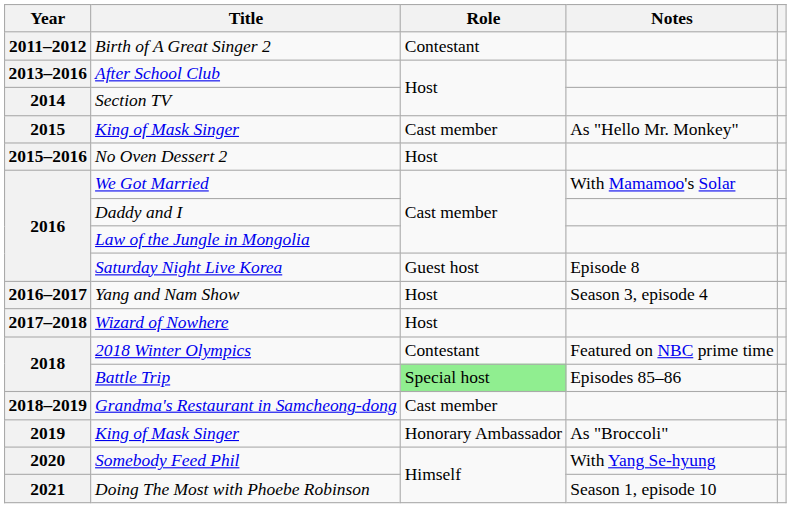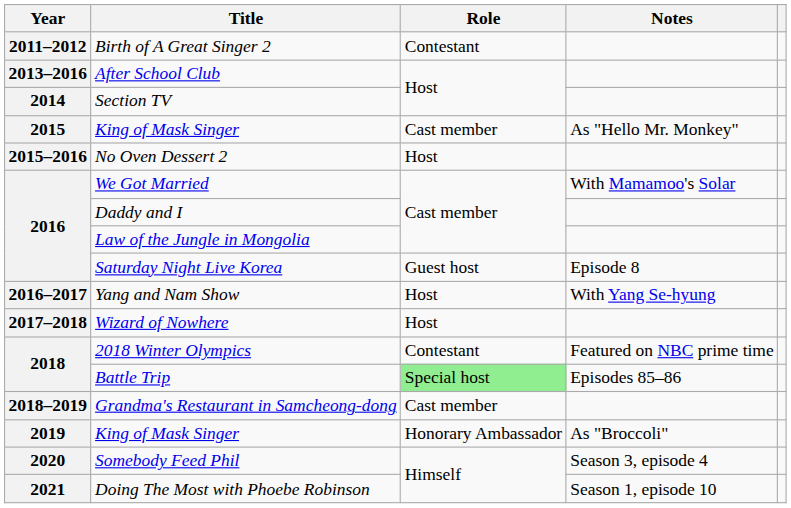Yang and Nam Show | Notes: Season 3, episode 4 -> With Yang Se-hyung
Somebody Feed Phil | Notes: With Yang Se-hyung -> Season 3, episode 4
